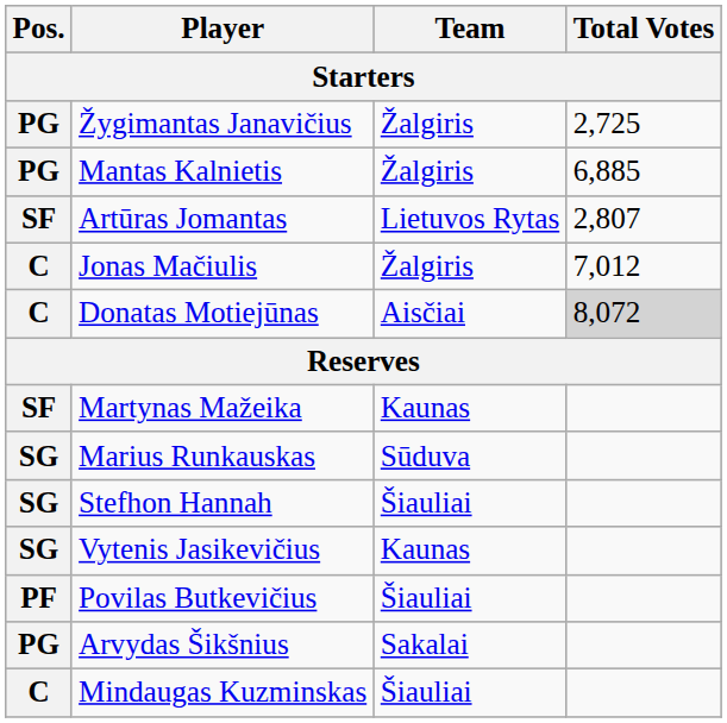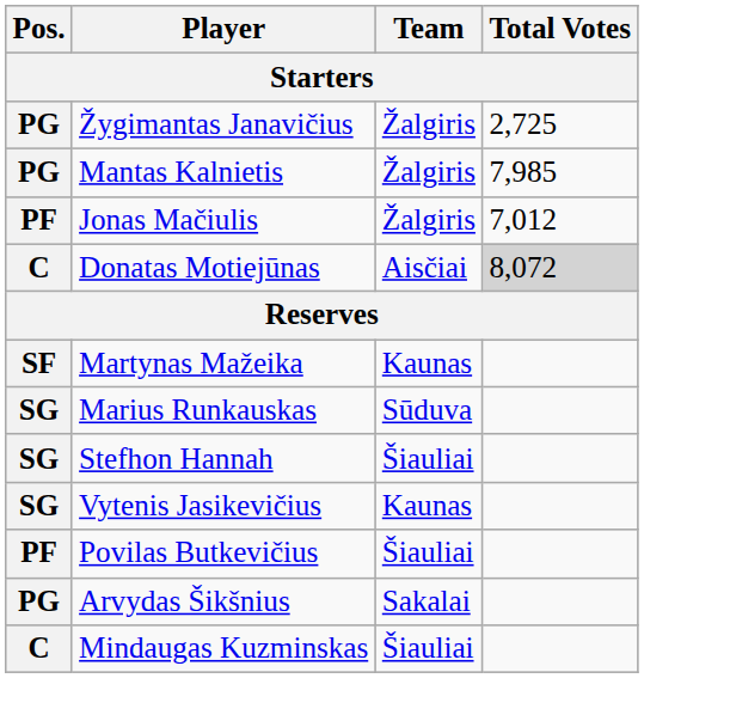Mantas Kalnietis | Total Votes: 6,885 -> 7,985
- row: SF | Artūras Jomantas | Lietuvos Rytas | 2,807
Jonas Mačiulis | Pos.: C -> PF
